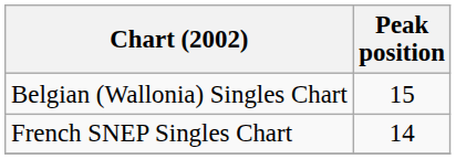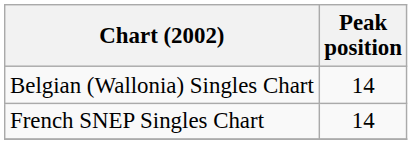Belgian (Wallonia) Singles Chart | Peak position: 15 -> 14
